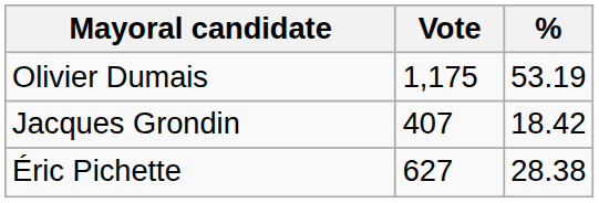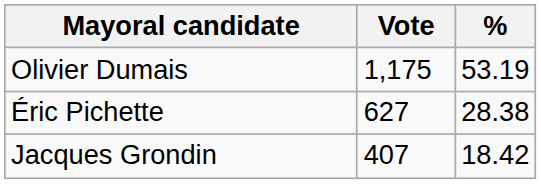rows swapped: Éric Pichette <-> Jacques Grondin
